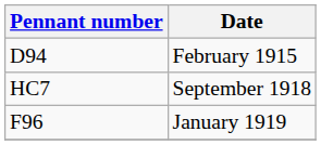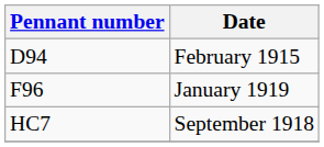rows swapped: September 1918 <-> January 1919
